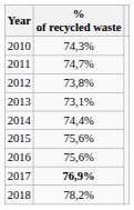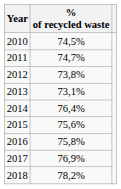2010 | % of recycled waste: 74,3% -> 74,5%
2014 | % of recycled waste: 74,4% -> 76,4%
2016 | % of recycled waste: 75,6% -> 75,8%
2017 | % of recycled waste: bold -> normal
